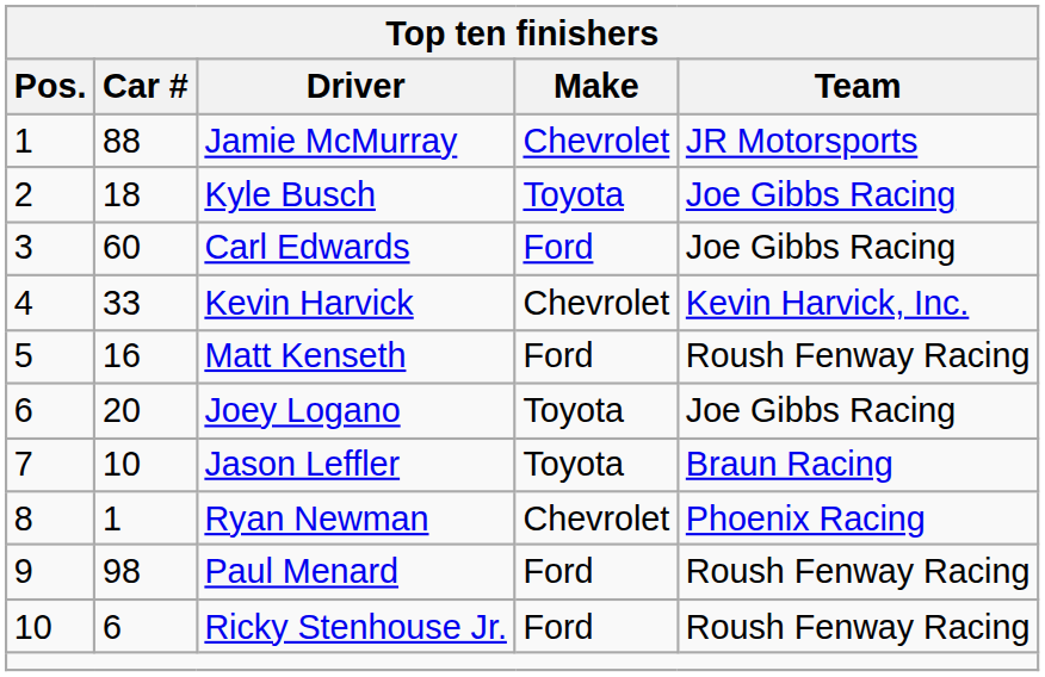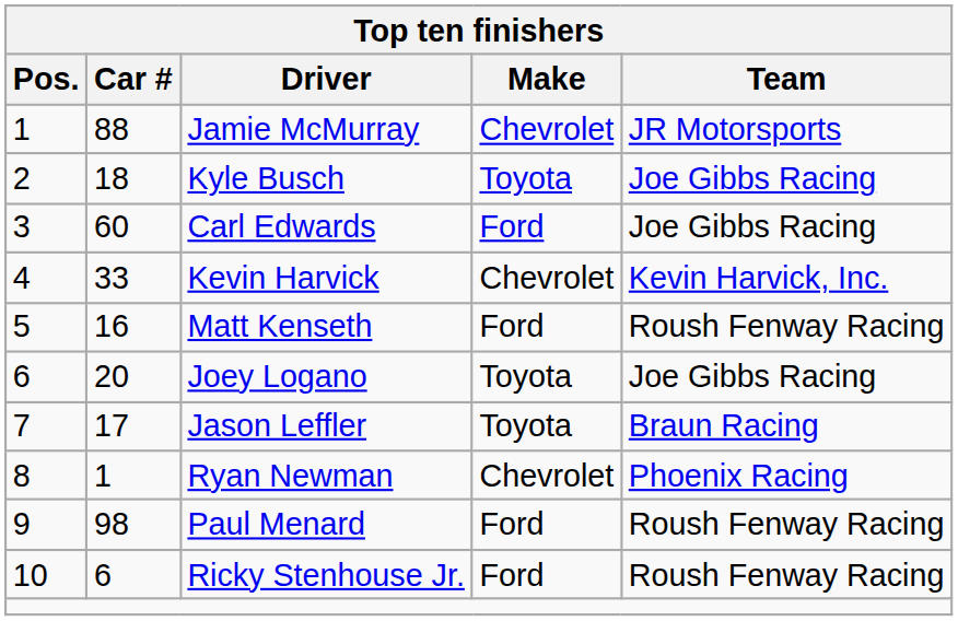Jason Leffler | Car #: 10 -> 17
